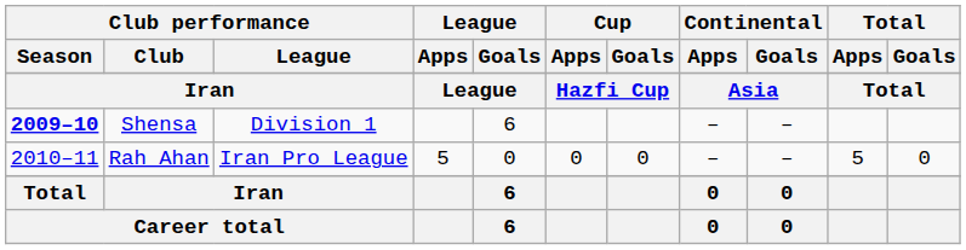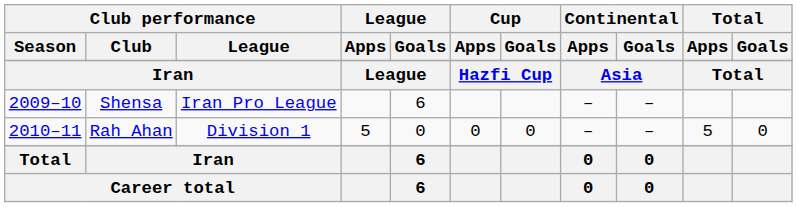Shensa | Club performance / Season: bold -> normal
Shensa | Club performance / League: Division 1 -> Iran Pro League
Rah Ahan | Club performance / League: Iran Pro League -> Division 1
